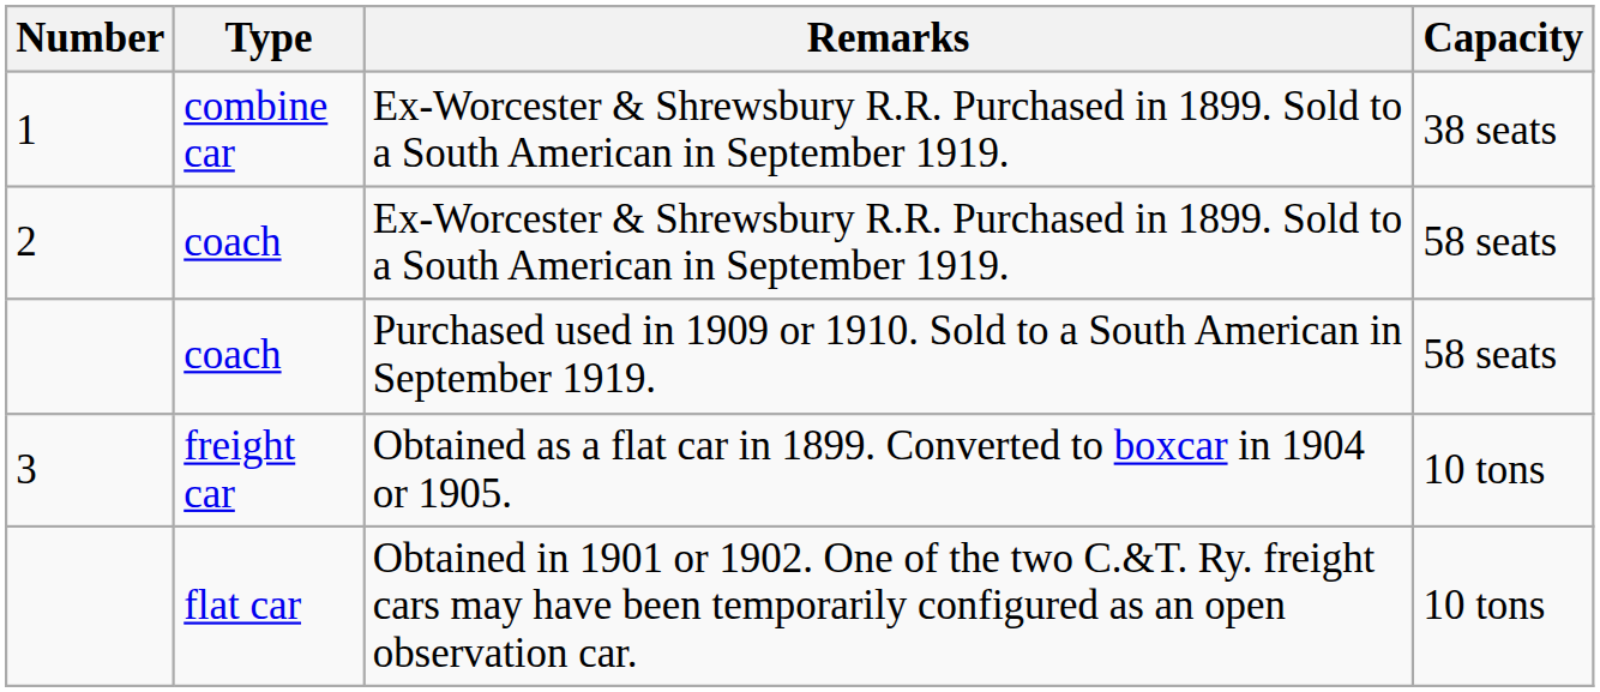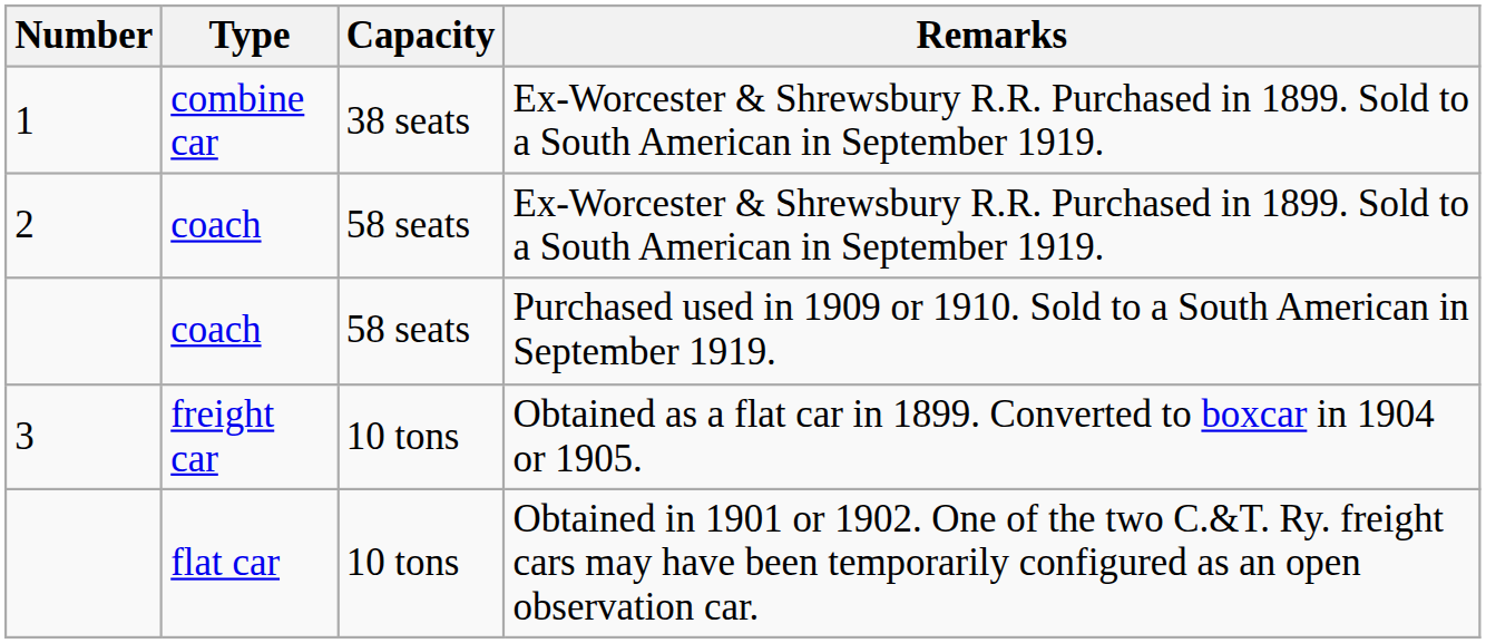columns swapped: Capacity <-> Remarks
